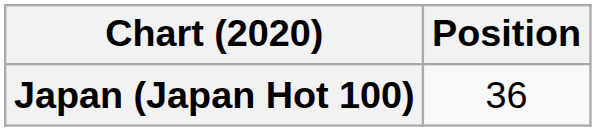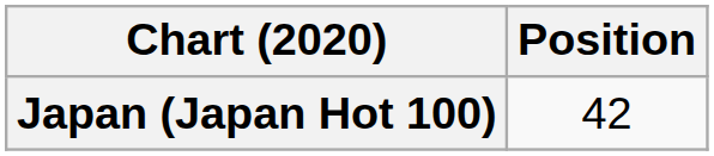Japan (Japan Hot 100) | Position: 36 -> 42
